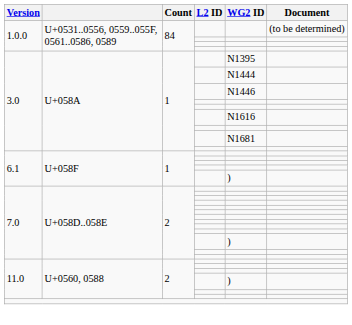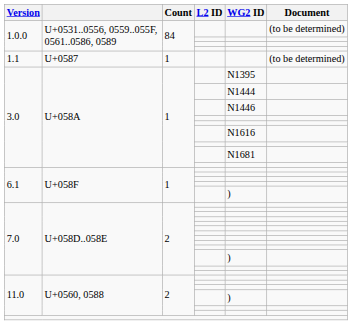+ row: 1.1 | U+0587 | 1 | (to be determined)
